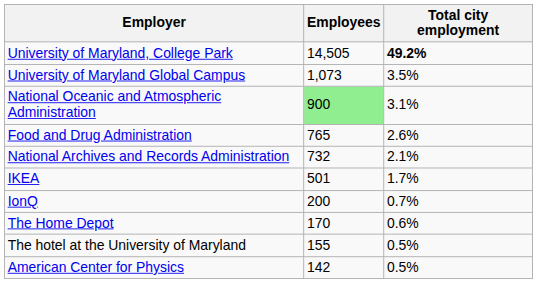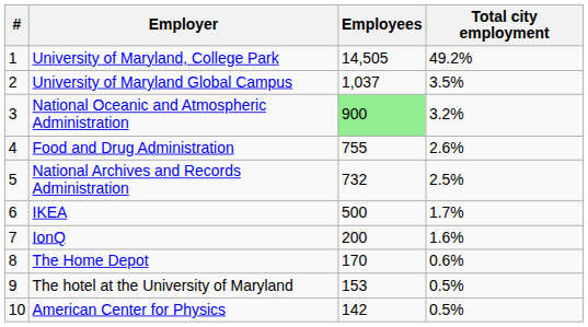+ column: # | 1 | 2 | 3 | 4 | 5 | 6 | 7 | 8 | 9 | 10
University of Maryland, College Park | Total city employment: bold -> normal
University of Maryland Global Campus | Employees: 1,073 -> 1,037
National Oceanic and Atmospheric Administration | Total city employment: 3.1% -> 3.2%
Food and Drug Administration | Employees: 765 -> 755
National Archives and Records Administration | Total city employment: 2.1% -> 2.5%
IKEA | Employees: 501 -> 500
IonQ | Total city employment: 0.7% -> 1.6%
The hotel at the University of Maryland | Employees: 155 -> 153
